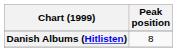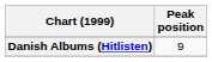Danish Albums (Hitlisten) | Peak position: 8 -> 9
